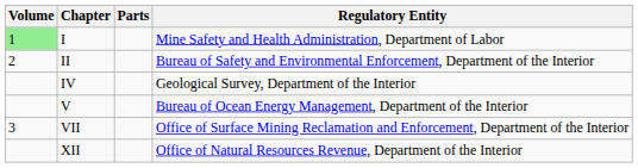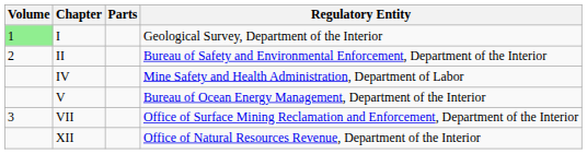I | Regulatory Entity: Mine Safety and Health Administration, Department of Labor -> Geological Survey, Department of the Interior
IV | Regulatory Entity: Geological Survey, Department of the Interior -> Mine Safety and Health Administration, Department of Labor
